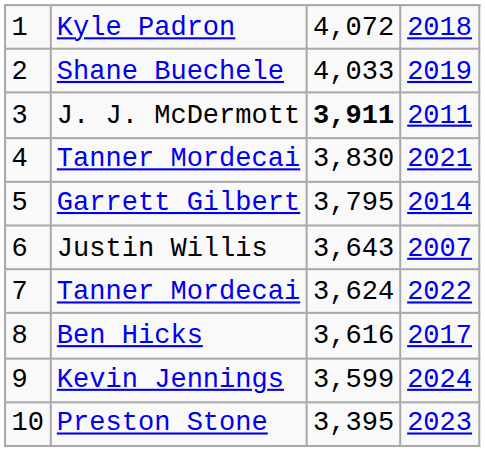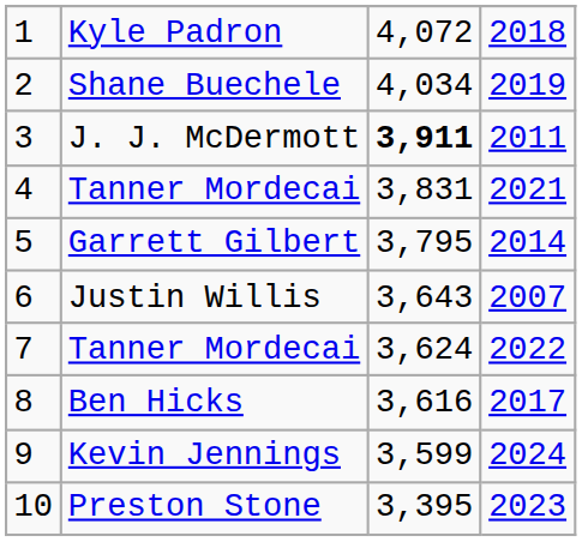Shane Buechele | column 3: 4,033 -> 4,034
4 / Tanner Mordecai | column 3: 3,830 -> 3,831
